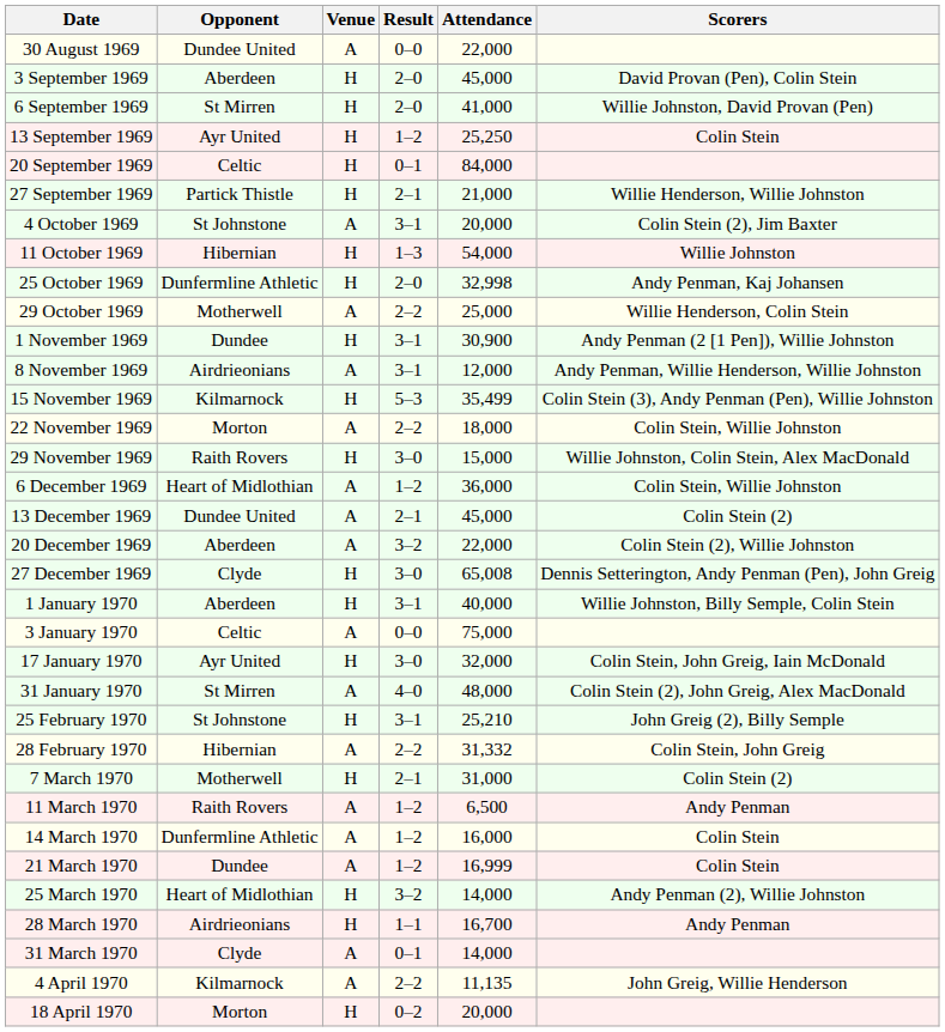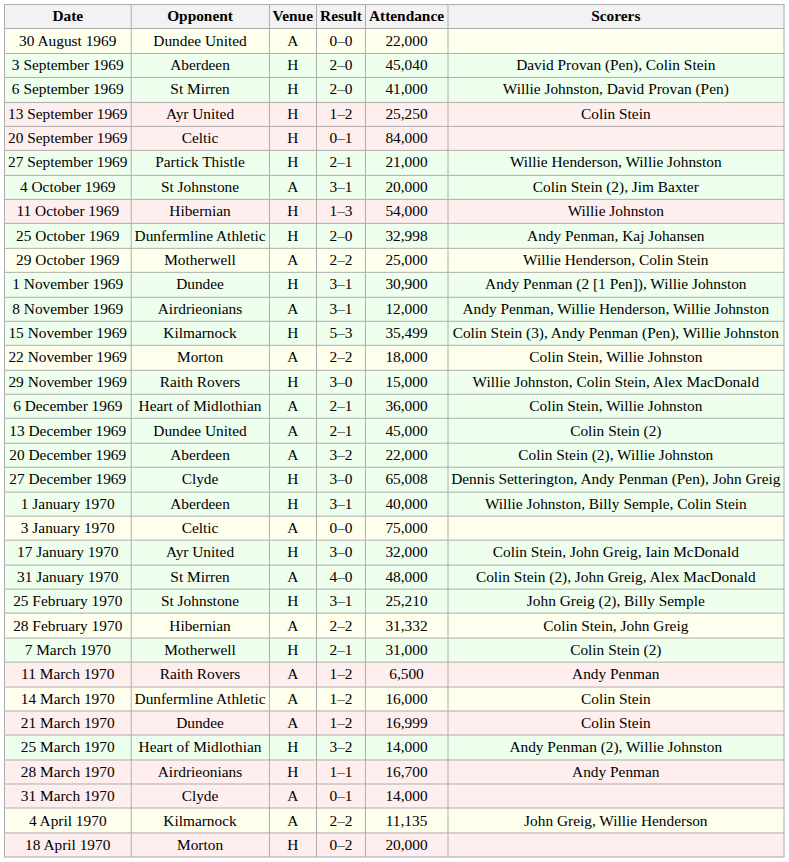3 September 1969 | Attendance: 45,000 -> 45,040
6 December 1969 | Result: 1–2 -> 2–1
